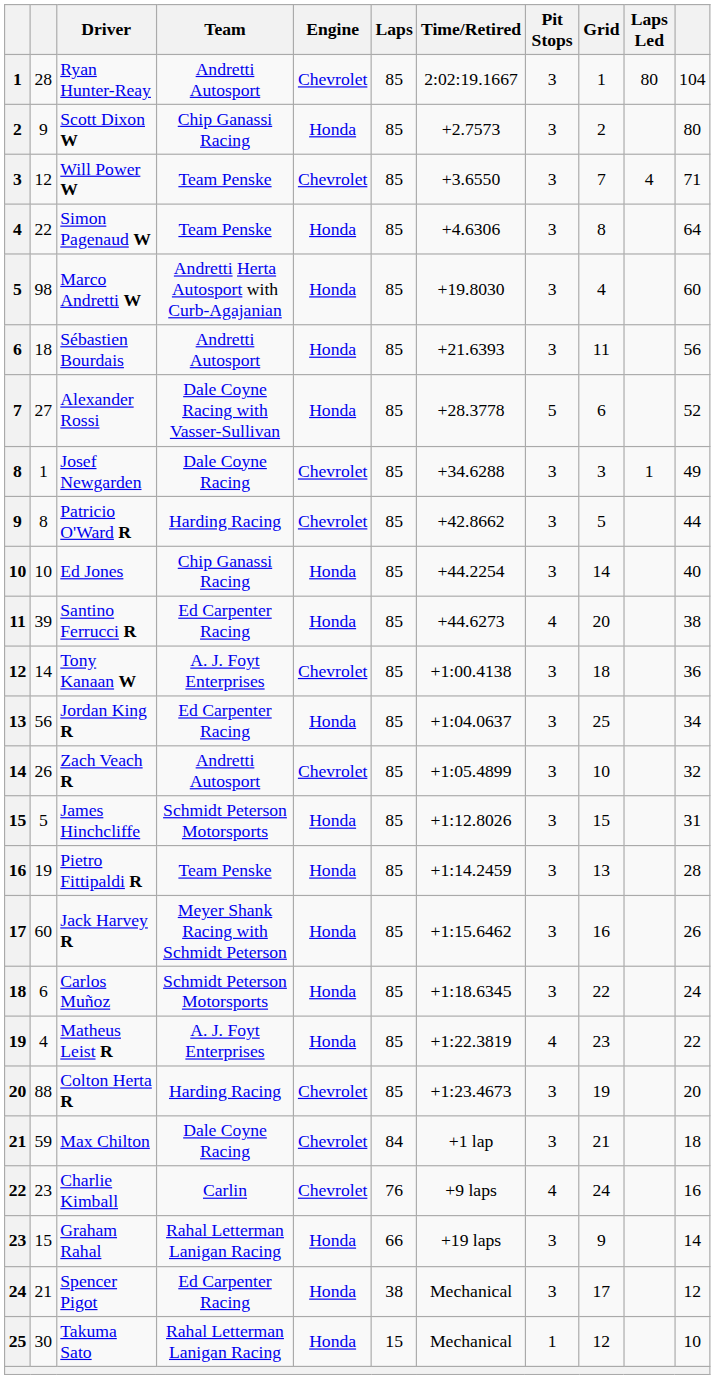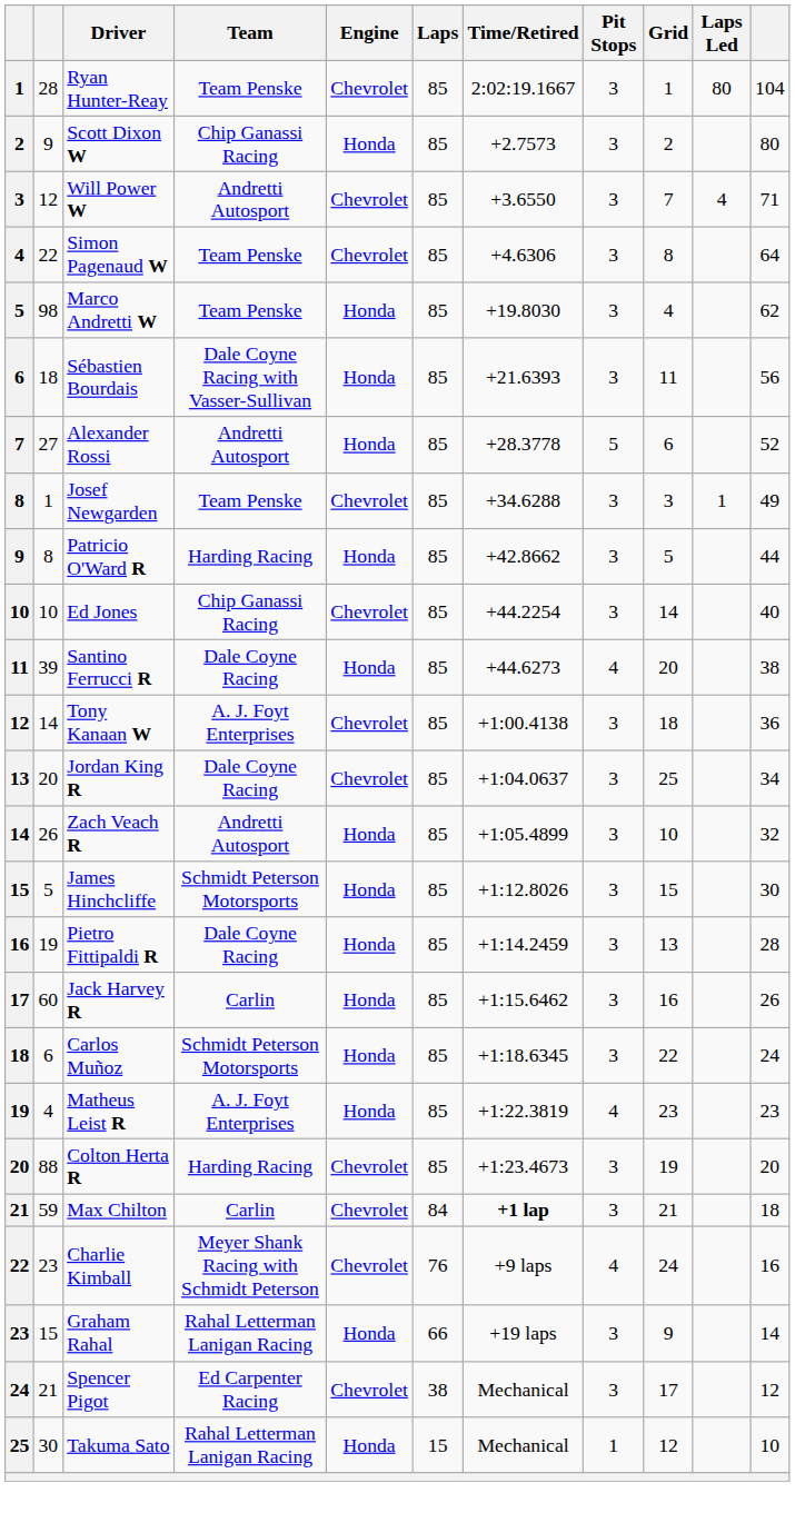Ryan Hunter-Reay | Team: Andretti Autosport -> Team Penske
Will Power W | Team: Team Penske -> Andretti Autosport
Simon Pagenaud W | Engine: Honda -> Chevrolet
Marco Andretti W | Team: Andretti Herta Autosport with Curb-Agajanian -> Team Penske
Marco Andretti W | column 11: 60 -> 62
Sébastien Bourdais | Team: Andretti Autosport -> Dale Coyne Racing with Vasser-Sullivan
Alexander Rossi | Team: Dale Coyne Racing with Vasser-Sullivan -> Andretti Autosport
Josef Newgarden | Team: Dale Coyne Racing -> Team Penske
Patricio O'Ward R | Engine: Chevrolet -> Honda
Ed Jones | Engine: Honda -> Chevrolet
Santino Ferrucci R | Team: Ed Carpenter Racing -> Dale Coyne Racing
Jordan King R | column 2: 56 -> 20
Jordan King R | Team: Ed Carpenter Racing -> Dale Coyne Racing
Jordan King R | Engine: Honda -> Chevrolet
Zach Veach R | Engine: Chevrolet -> Honda
James Hinchcliffe | column 11: 31 -> 30
Pietro Fittipaldi R | Team: Team Penske -> Dale Coyne Racing
Jack Harvey R | Team: Meyer Shank Racing with Schmidt Peterson -> Carlin
Matheus Leist R | column 11: 22 -> 23
Max Chilton | Team: Dale Coyne Racing -> Carlin
Max Chilton | Time/Retired: normal -> bold
Charlie Kimball | Team: Carlin -> Meyer Shank Racing with Schmidt Peterson
Spencer Pigot | Engine: Honda -> Chevrolet
